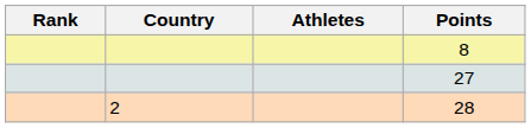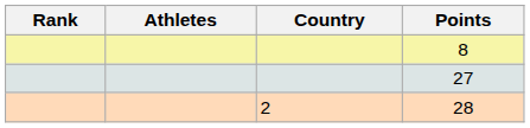columns swapped: Country <-> Athletes
